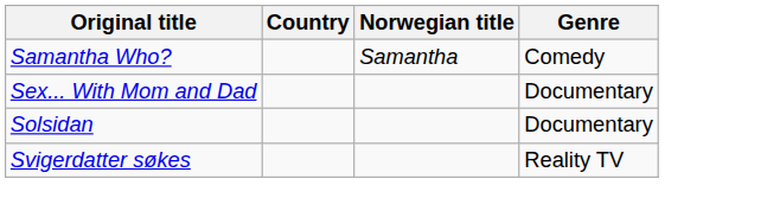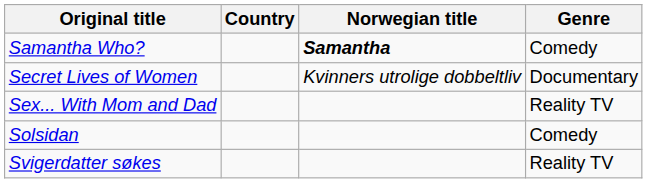Samantha Who? | Norwegian title: normal -> bold
+ row: Secret Lives of Women | Kvinners utrolige dobbeltliv | Documentary
Sex... With Mom and Dad | Genre: Documentary -> Reality TV
Solsidan | Genre: Documentary -> Comedy
